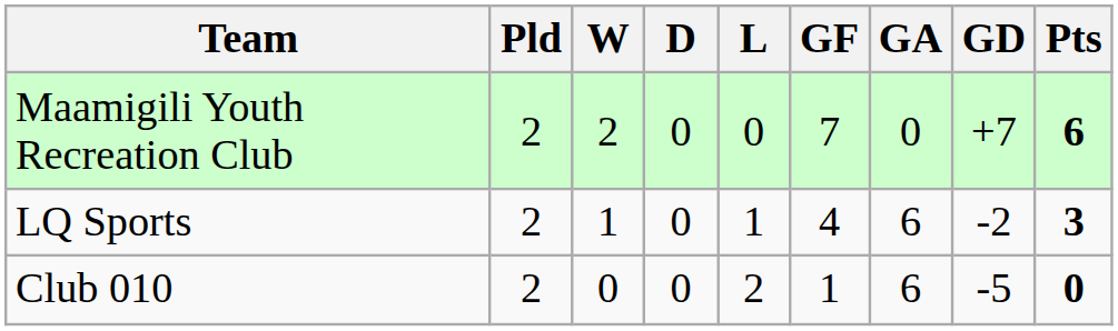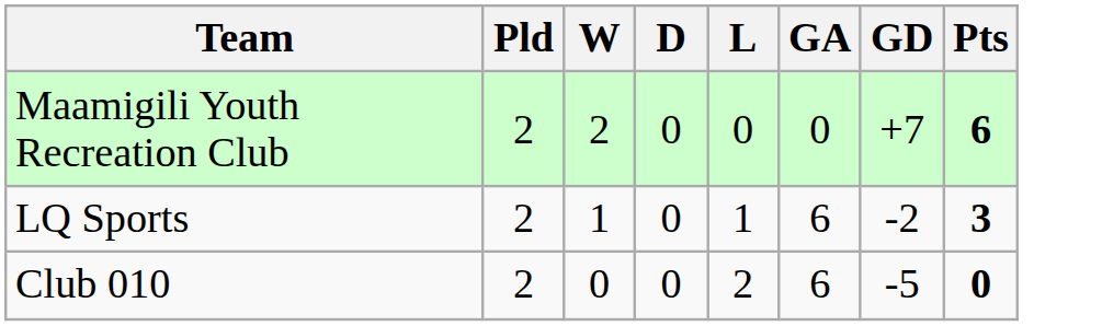- column: GF | 7 | 4 | 1
